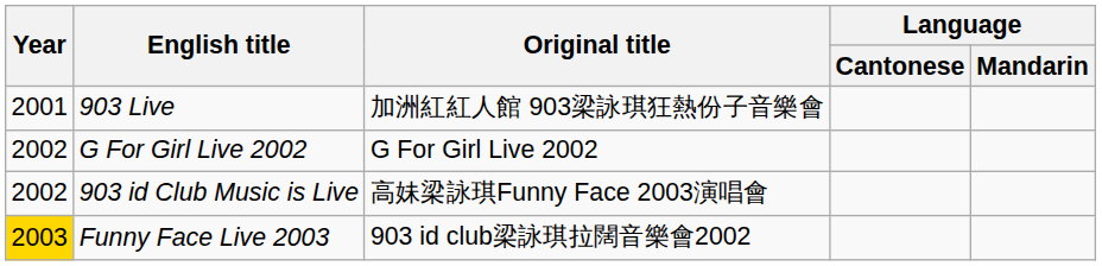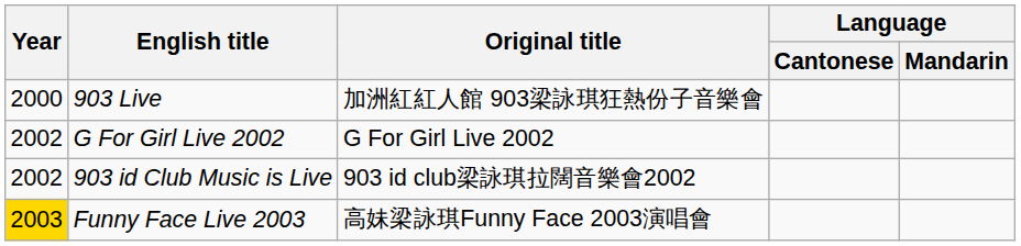903 Live | Year: 2001 -> 2000
903 id Club Music is Live | Original title: 高妹梁詠琪Funny Face 2003演唱會 -> 903 id club梁詠琪拉闊音樂會2002
Funny Face Live 2003 | Original title: 903 id club梁詠琪拉闊音樂會2002 -> 高妹梁詠琪Funny Face 2003演唱會
